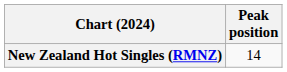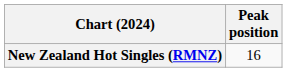New Zealand Hot Singles (RMNZ) | Peak position: 14 -> 16
